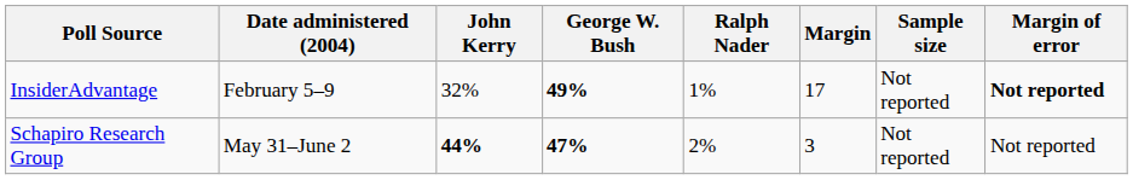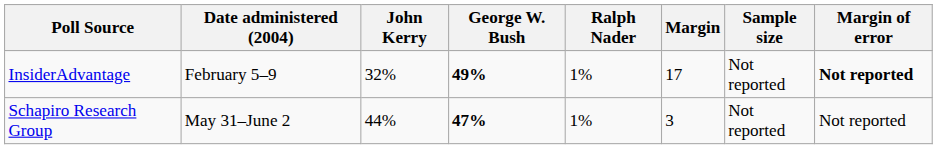Schapiro Research Group | John Kerry: bold -> normal
Schapiro Research Group | Ralph Nader: 2% -> 1%
